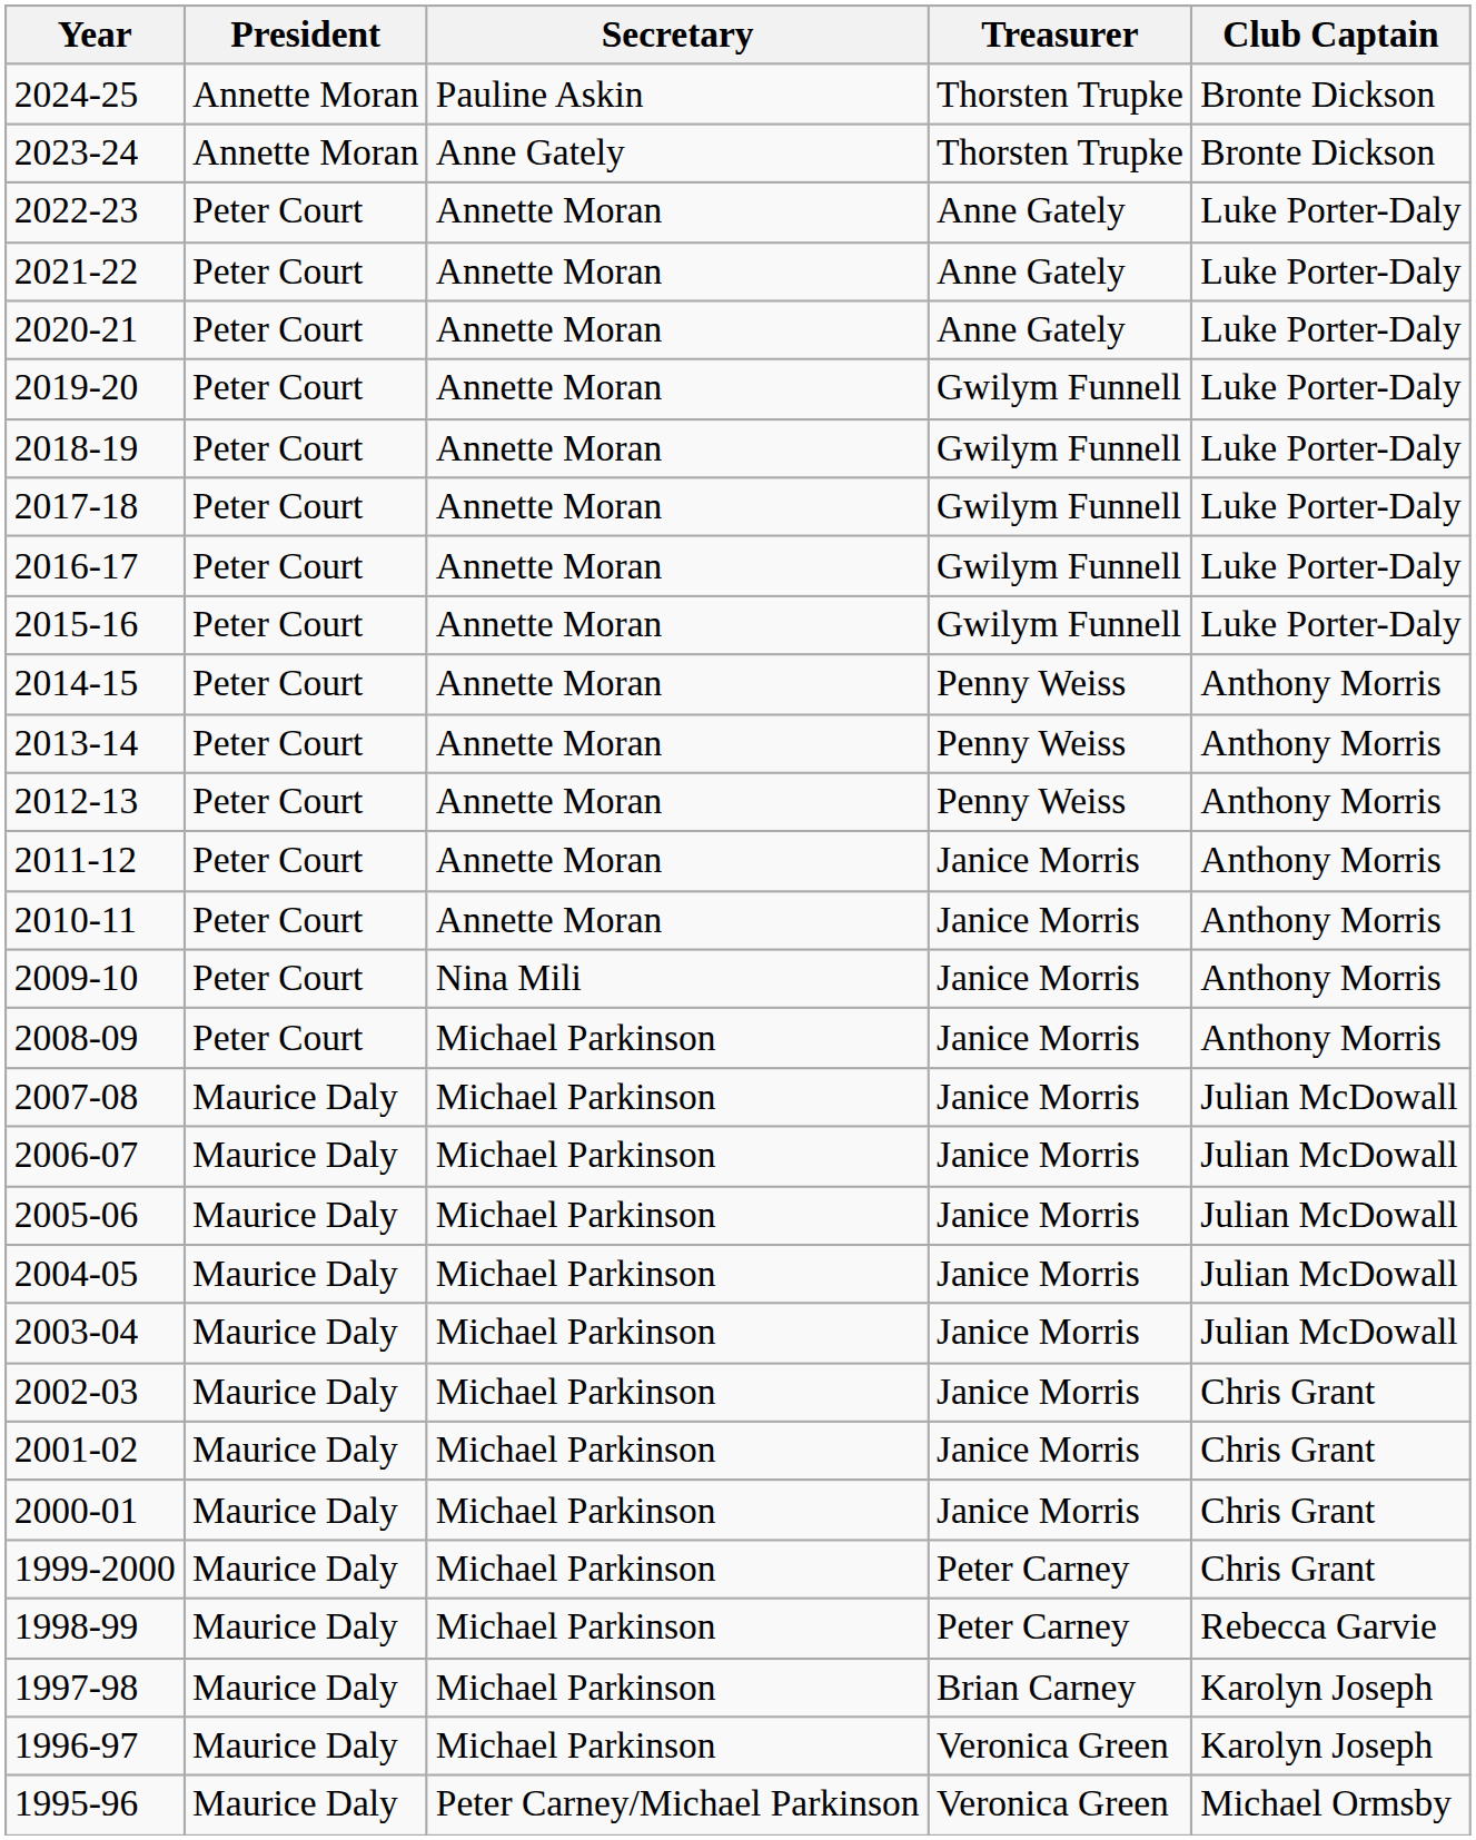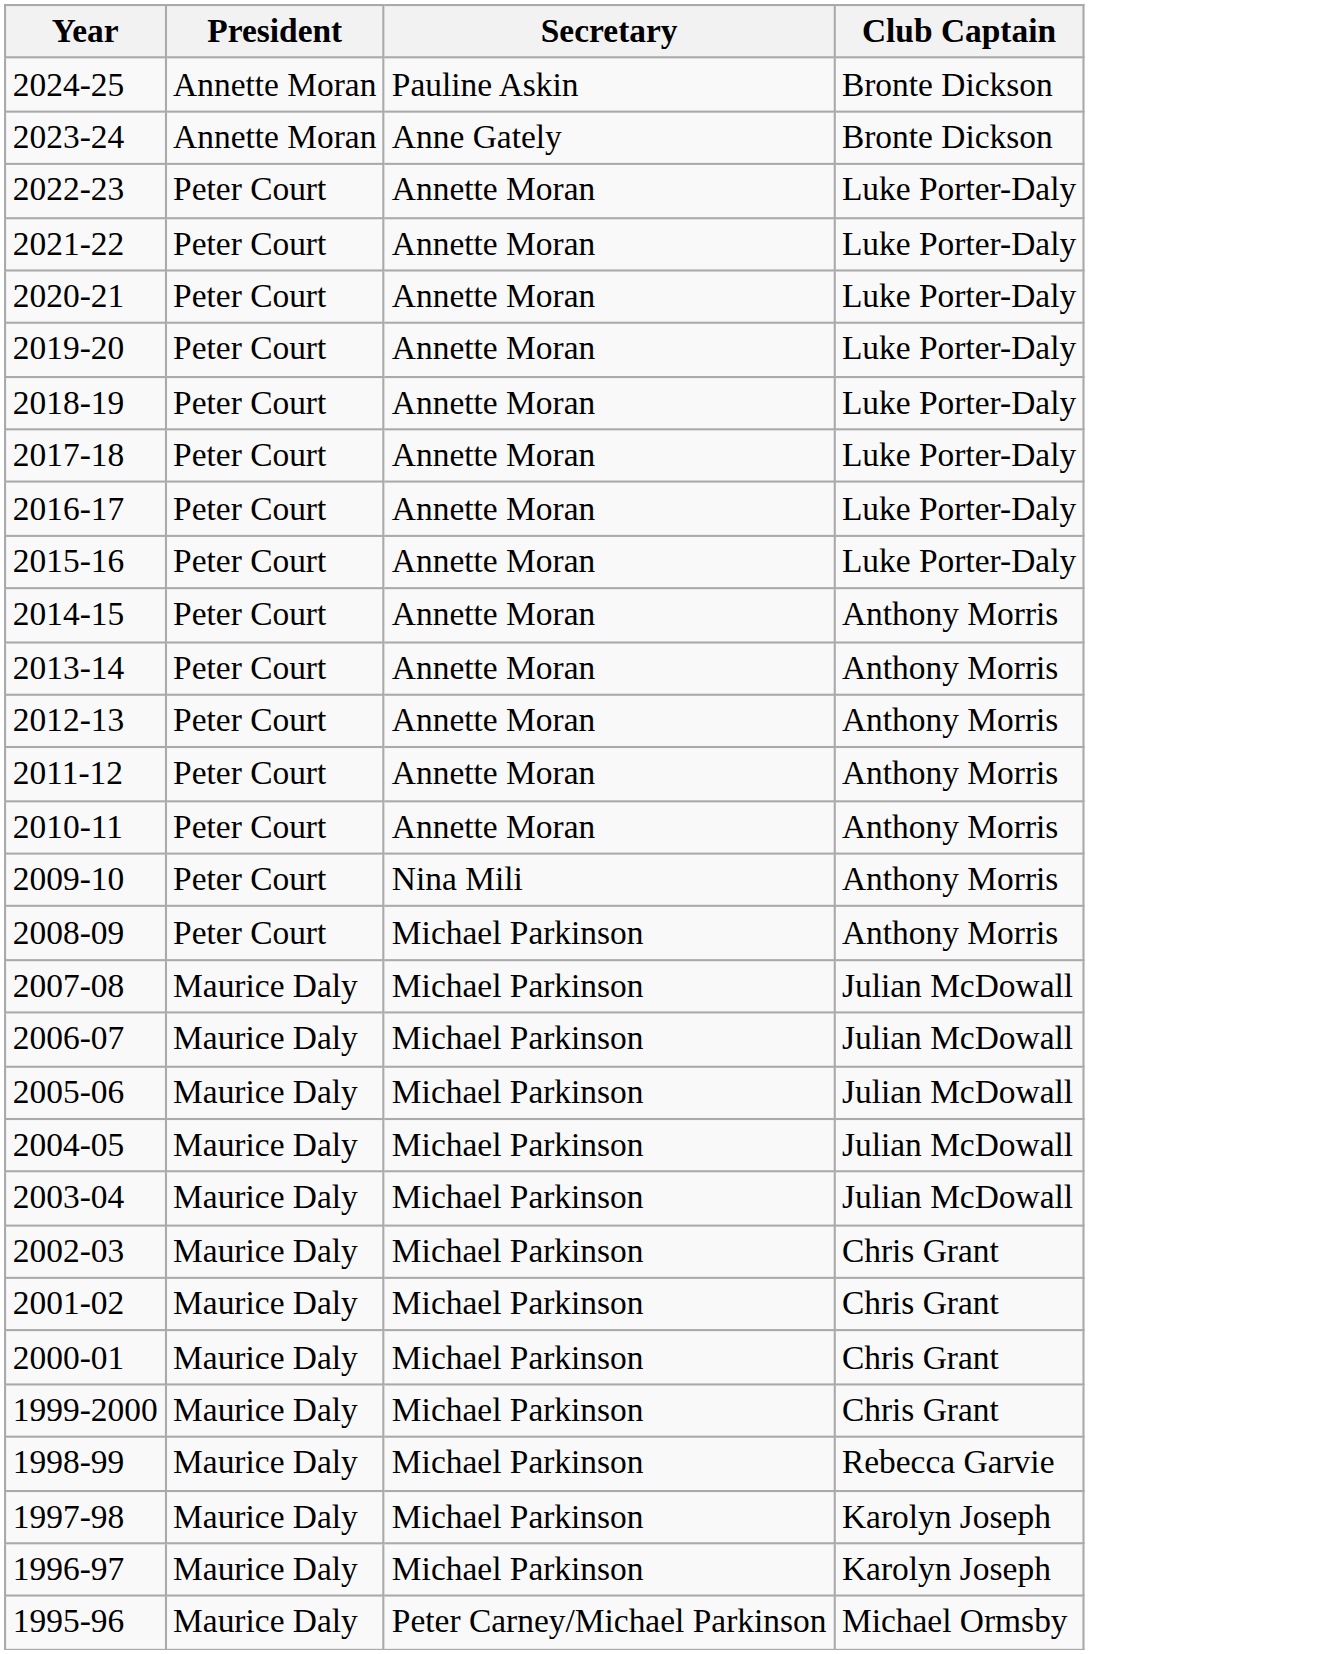- column: Treasurer | Thorsten Trupke | Thorsten Trupke | Anne Gately | Anne Gately | Anne Gately | Gwilym Funnell | Gwilym Funnell | Gwilym Funnell | Gwilym Funnell | Gwilym Funnell | Penny Weiss | Penny Weiss | Penny Weiss | Janice Morris | Janice Morris | Janice Morris | Janice Morris | Janice Morris | Janice Morris | Janice Morris | Janice Morris | Janice Morris | Janice Morris | Janice Morris | Janice Morris | Peter Carney | Peter Carney | Brian Carney | Veronica Green | Veronica Green
